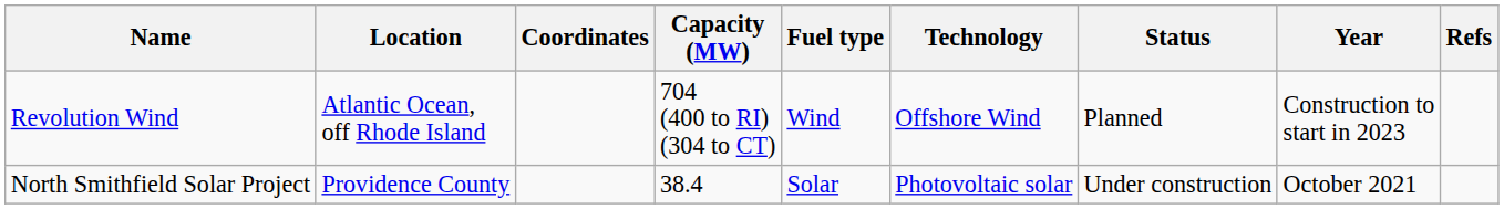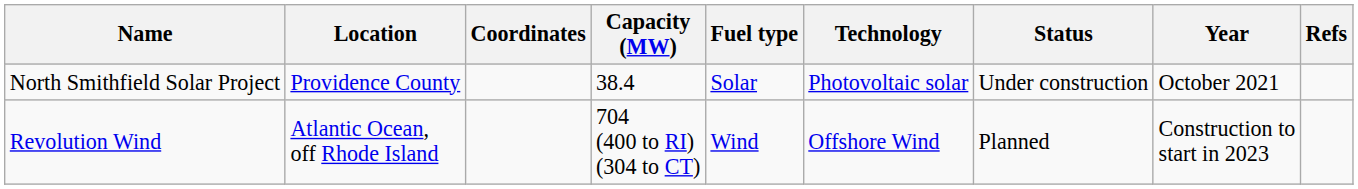rows swapped: North Smithfield Solar Project <-> Revolution Wind
